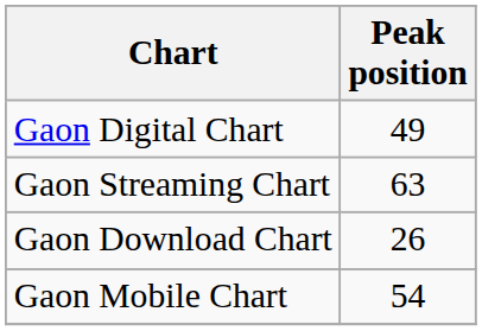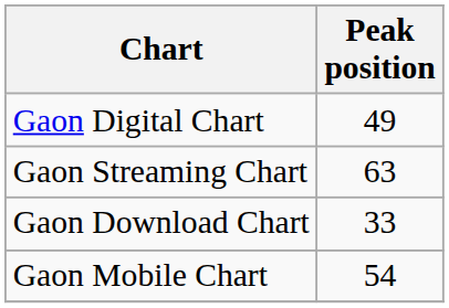Gaon Download Chart | Peak position: 26 -> 33
